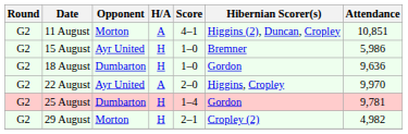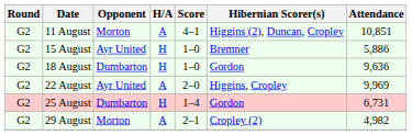15 August | Attendance: 5,986 -> 5,886
22 August | Attendance: 9,970 -> 9,969
25 August | Attendance: 9,781 -> 6,731
29 August | H/A: H -> A
